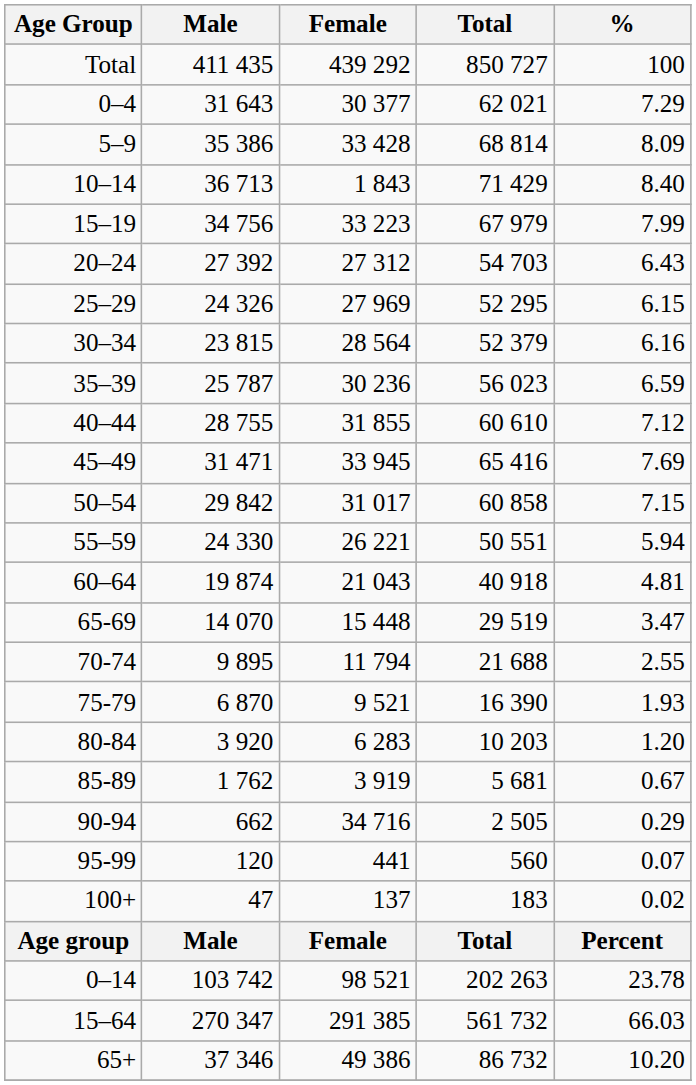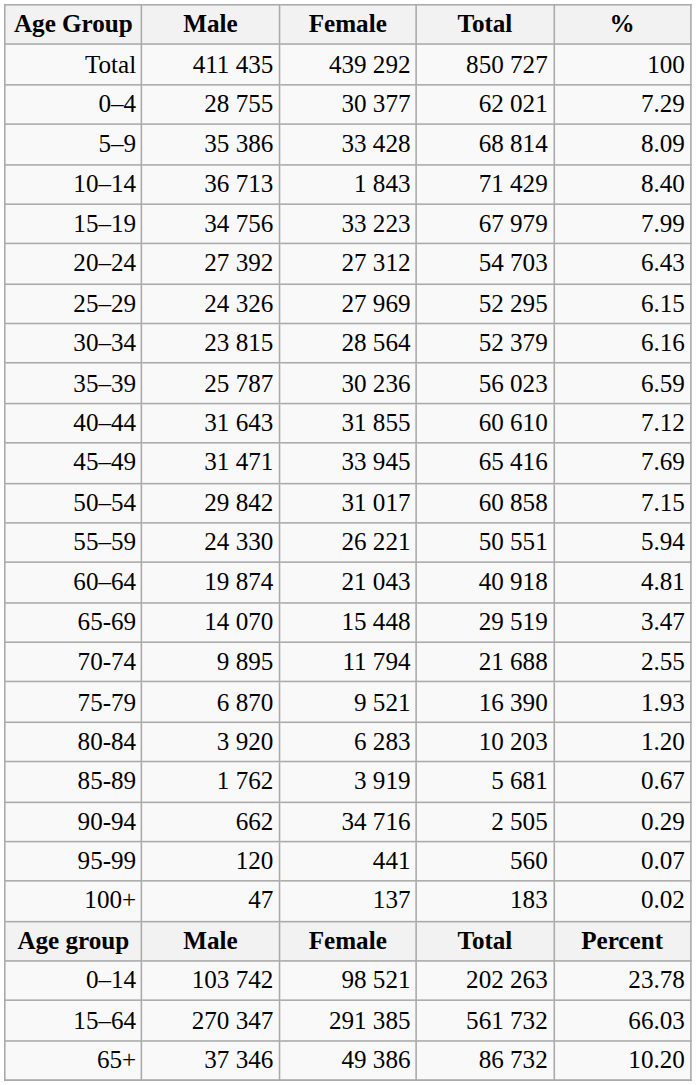0–4 | Male: 31 643 -> 28 755
40–44 | Male: 28 755 -> 31 643
